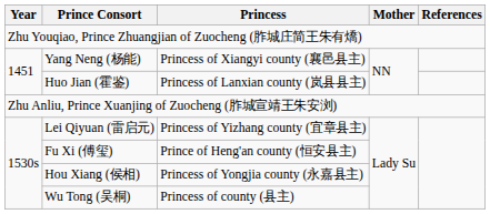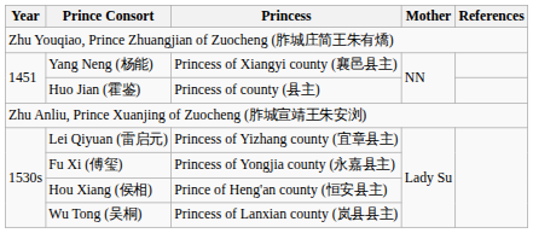Huo Jian (霍鉴) | Princess: Princess of Lanxian county (岚县县主) -> Princess of county (县主)
Fu Xi (傅玺) | Princess: Prince of Heng'an county (恒安县主) -> Princess of Yongjia county (永嘉县主)
Hou Xiang (侯相) | Princess: Princess of Yongjia county (永嘉县主) -> Prince of Heng'an county (恒安县主)
Wu Tong (吴桐) | Princess: Princess of county (县主) -> Princess of Lanxian county (岚县县主)
